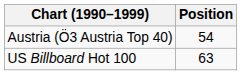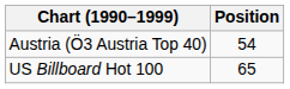US Billboard Hot 100 | Position: 63 -> 65
